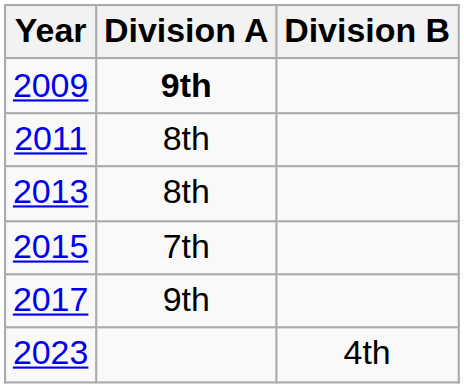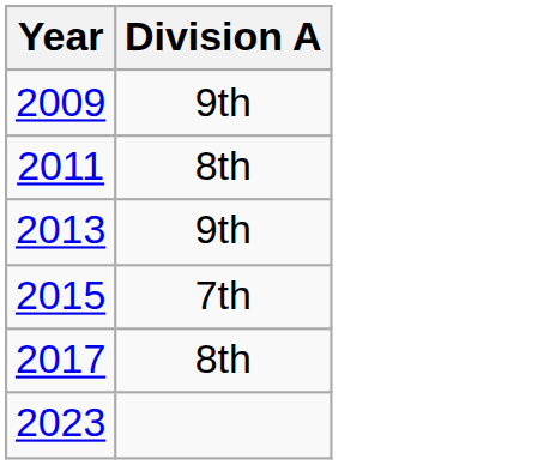- column: Division B | 4th
2009 | Division A: bold -> normal
2013 | Division A: 8th -> 9th
2017 | Division A: 9th -> 8th
